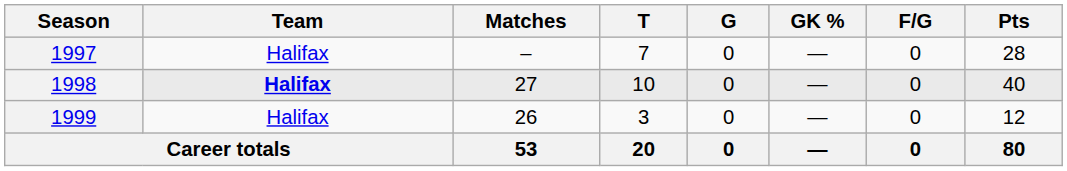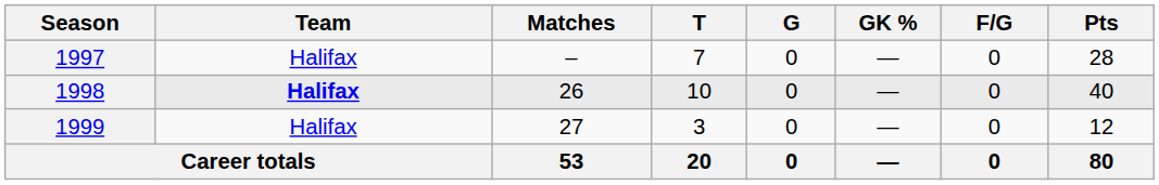1998 | Matches: 27 -> 26
1999 | Matches: 26 -> 27
